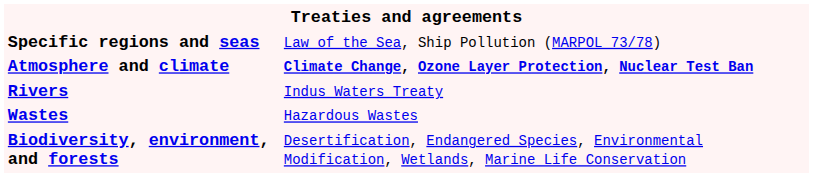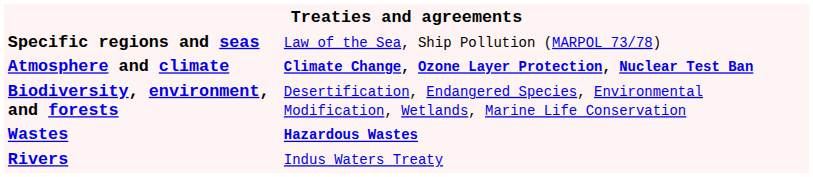rows swapped: Biodiversity, environment, and forests <-> Rivers
Wastes | column 2: normal -> bold
